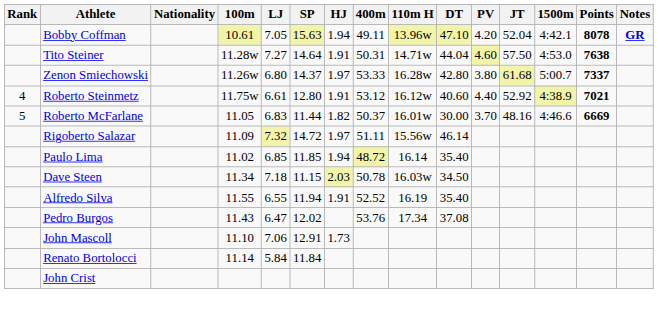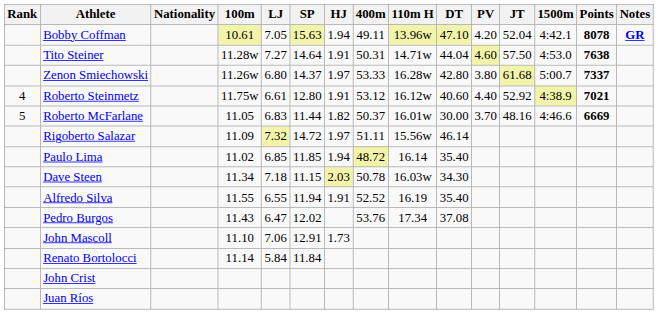Dave Steen | DT: 34.50 -> 34.30
+ row: Juan Ríos
